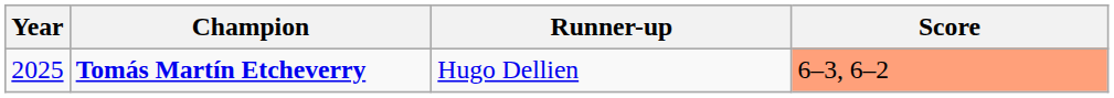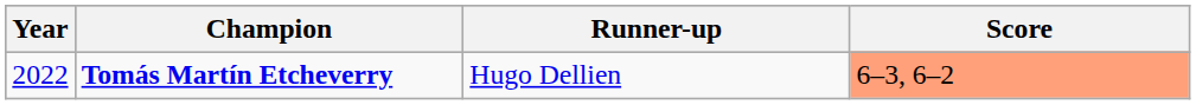Tomás Martín Etcheverry | Year: 2025 -> 2022
